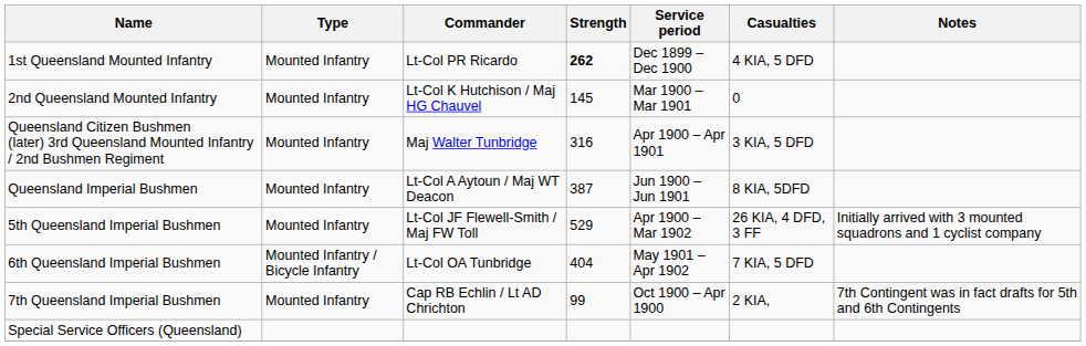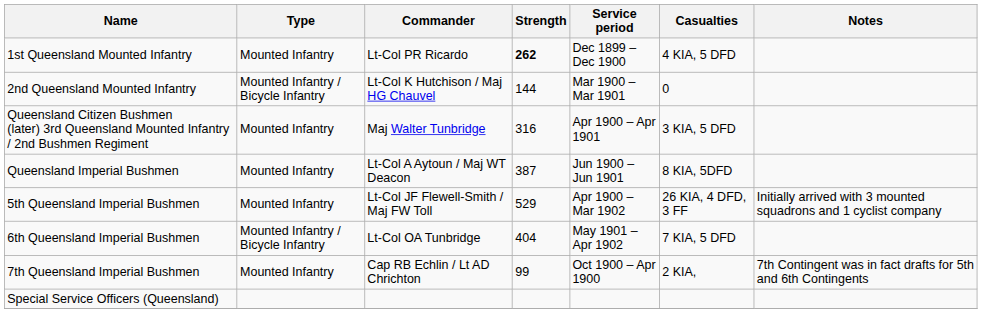2nd Queensland Mounted Infantry | Type: Mounted Infantry -> Mounted Infantry / Bicycle Infantry
2nd Queensland Mounted Infantry | Strength: 145 -> 144
